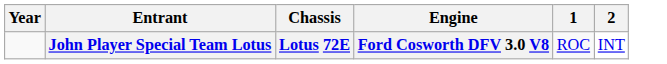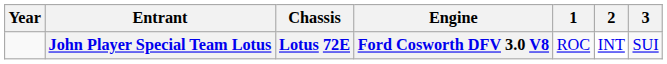+ column: 3 | SUI
